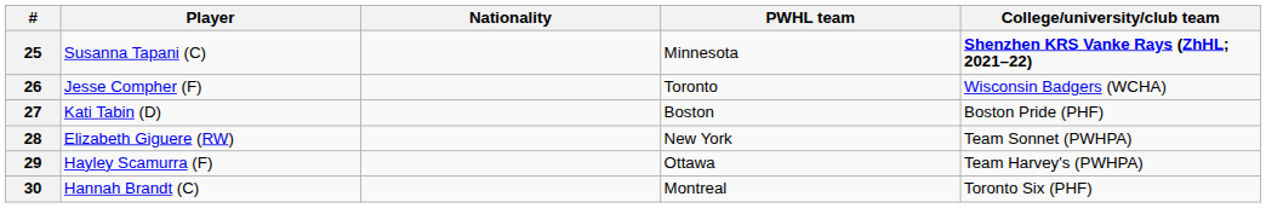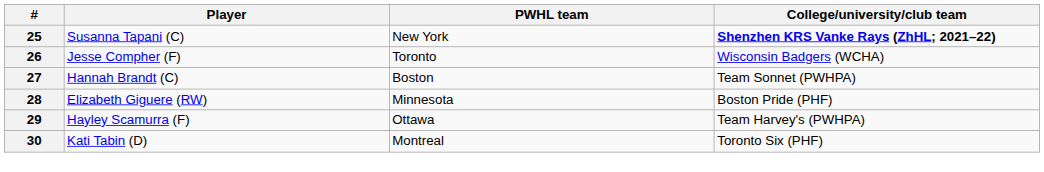- column: Nationality
25 | PWHL team: Minnesota -> New York
27 | Player: Kati Tabin (D) -> Hannah Brandt (C)
27 | College/university/club team: Boston Pride (PHF) -> Team Sonnet (PWHPA)
28 | PWHL team: New York -> Minnesota
28 | College/university/club team: Team Sonnet (PWHPA) -> Boston Pride (PHF)
30 | Player: Hannah Brandt (C) -> Kati Tabin (D)
